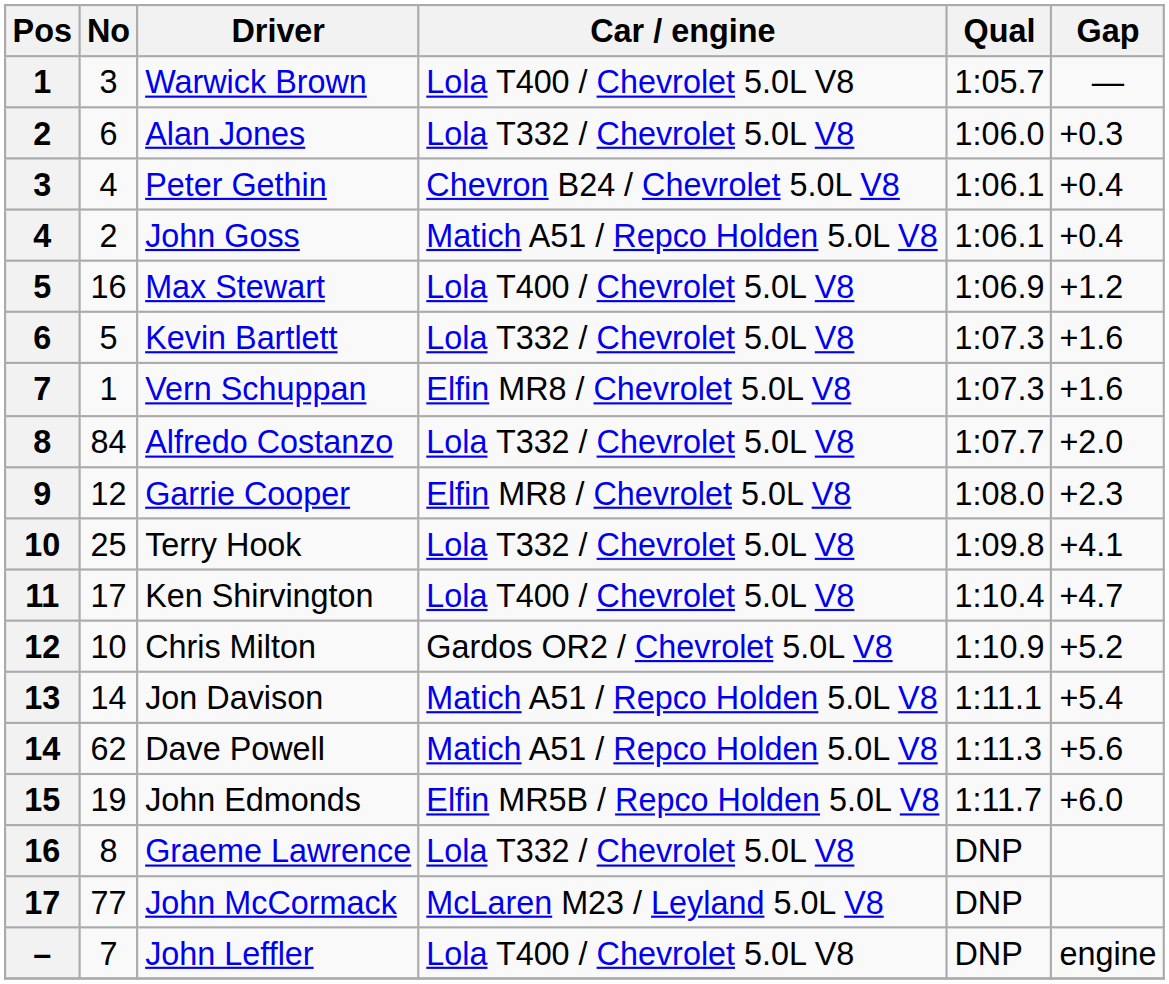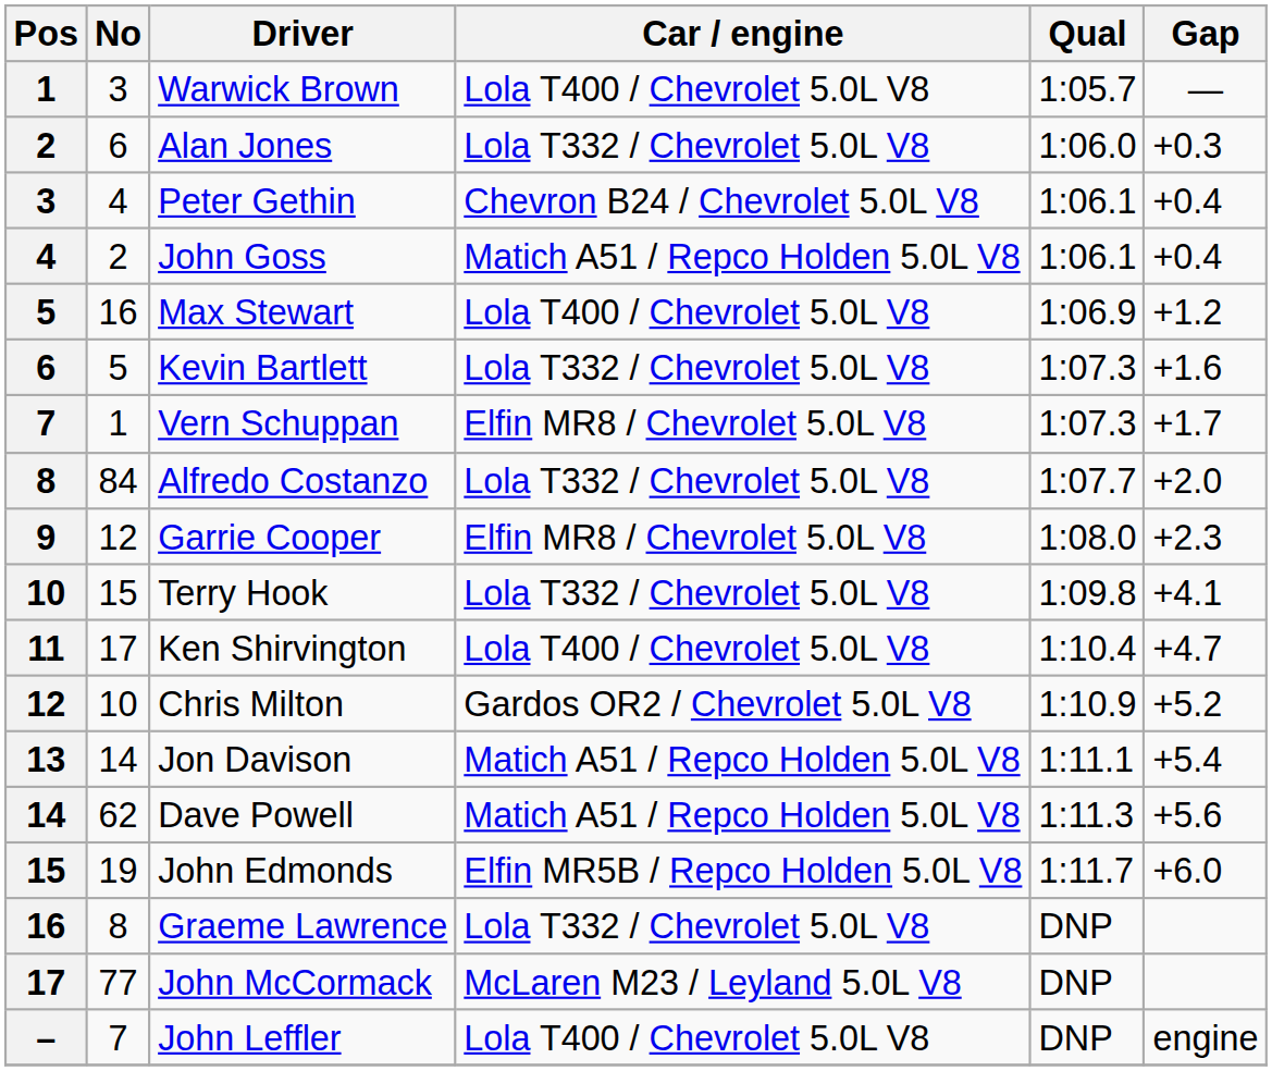Vern Schuppan | Gap: +1.6 -> +1.7
Terry Hook | No: 25 -> 15
